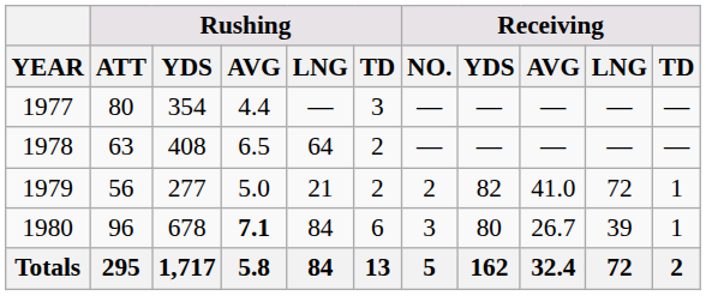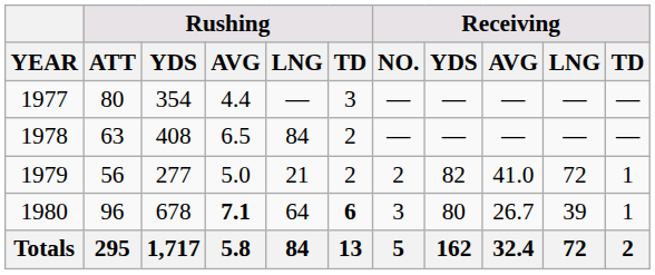1978 | Rushing / LNG: 64 -> 84
1980 | Rushing / LNG: 84 -> 64
1980 | Rushing / TD: normal -> bold
